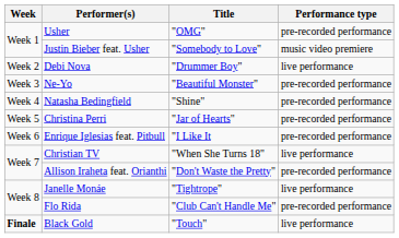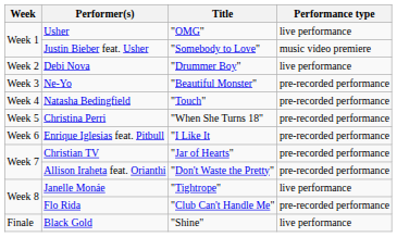Usher | Performance type: pre-recorded performance -> live performance
Natasha Bedingfield | Title: "Shine" -> "Touch"
Christina Perri | Title: "Jar of Hearts" -> "When She Turns 18"
Christian TV | Title: "When She Turns 18" -> "Jar of Hearts"
Christian TV | Performance type: live performance -> pre-recorded performance
Black Gold | Week: bold -> normal
Black Gold | Title: "Touch" -> "Shine"
